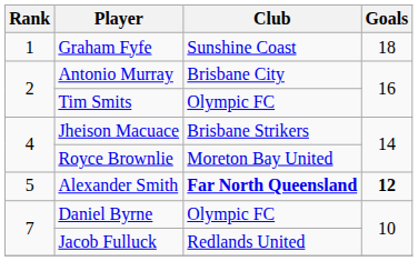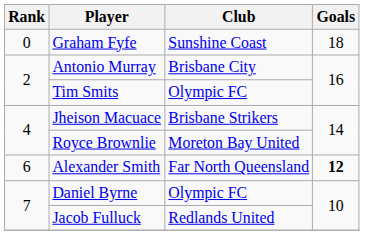Graham Fyfe | Rank: 1 -> 0
Alexander Smith | Rank: 5 -> 6
Alexander Smith | Club: bold -> normal
